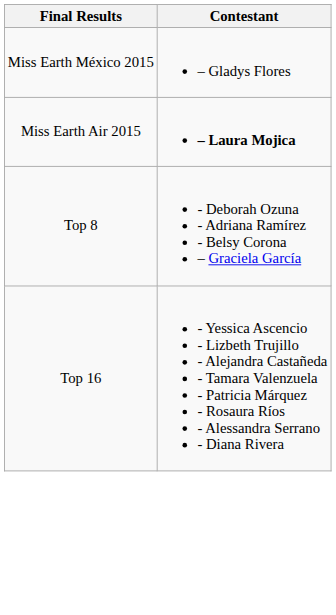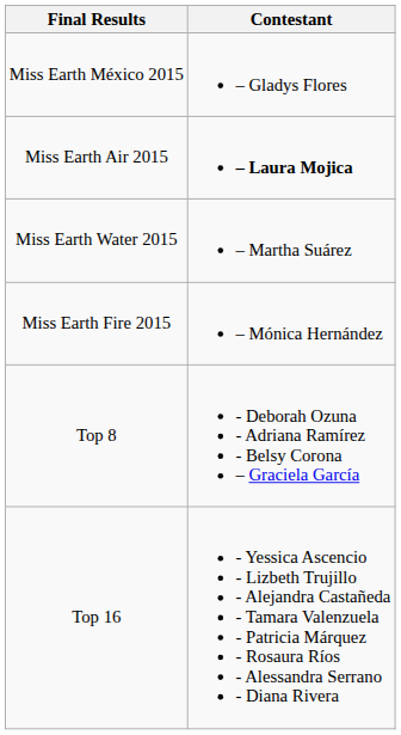+ row: Miss Earth Water 2015 | – Martha Suárez
+ row: Miss Earth Fire 2015 | – Mónica Hernández
